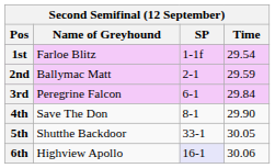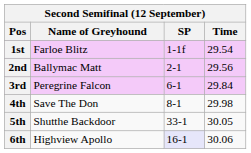2nd | Time: 29.59 -> 29.56
4th | Time: 29.90 -> 29.98
